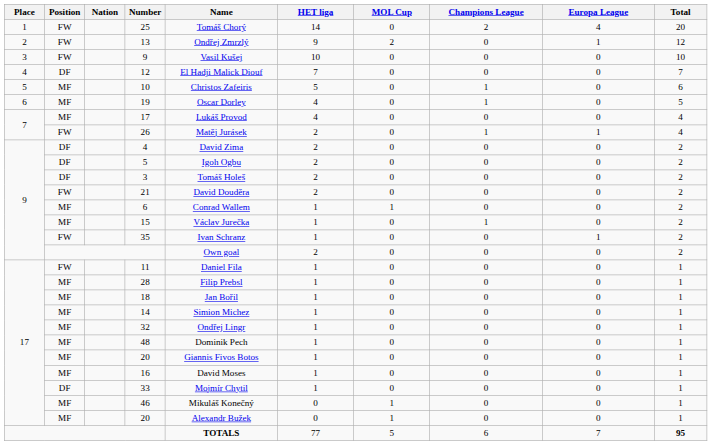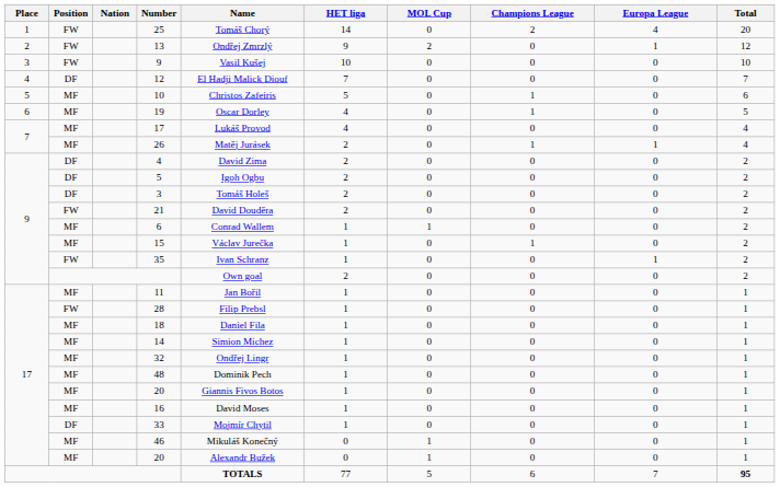26 | Position: FW -> MF
11 | Position: FW -> MF
11 | Name: Daniel Fila -> Jan Bořil
28 | Position: MF -> FW
18 | Name: Jan Bořil -> Daniel Fila
